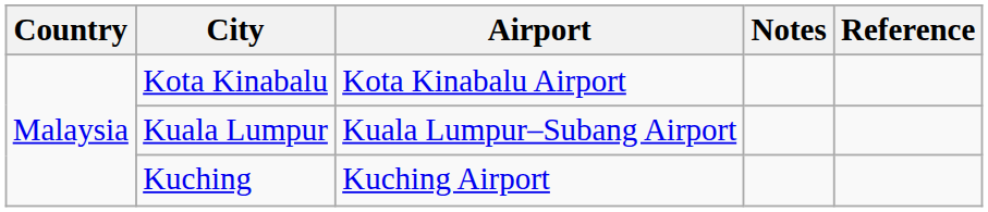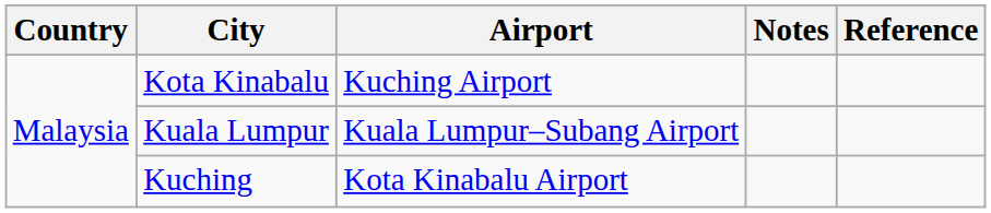Kota Kinabalu | Airport: Kota Kinabalu Airport -> Kuching Airport
Kuching | Airport: Kuching Airport -> Kota Kinabalu Airport
